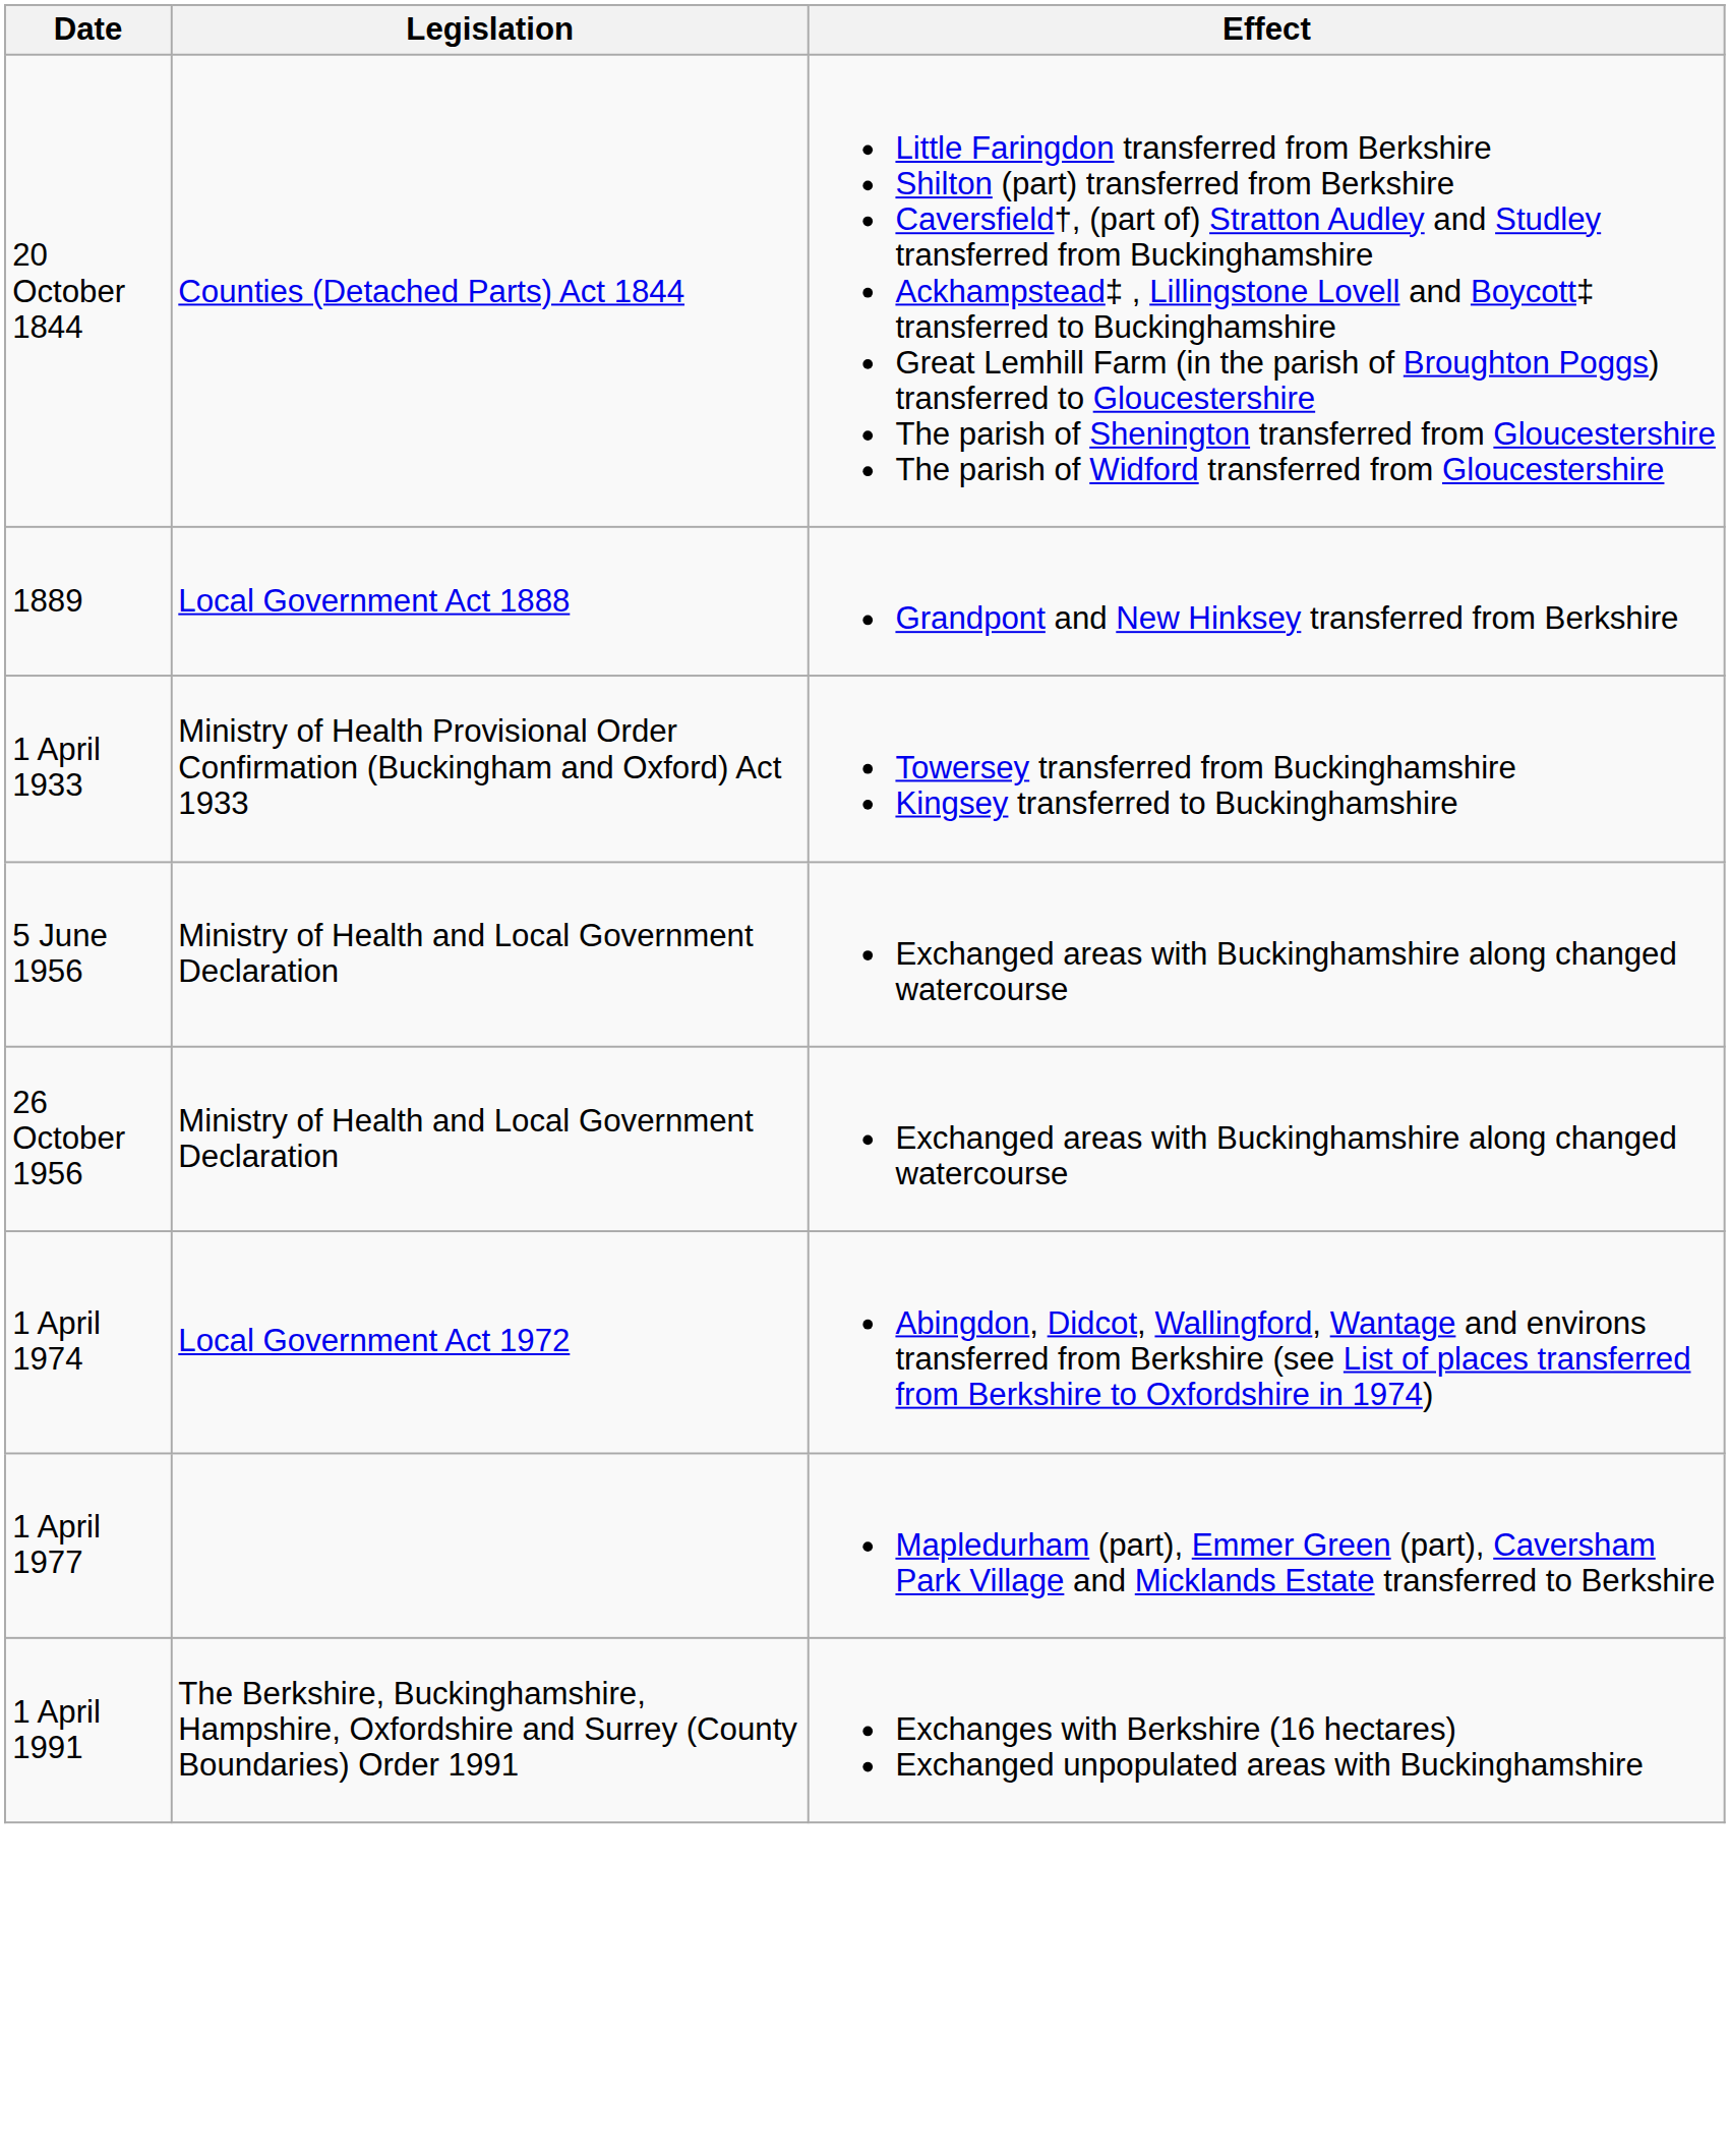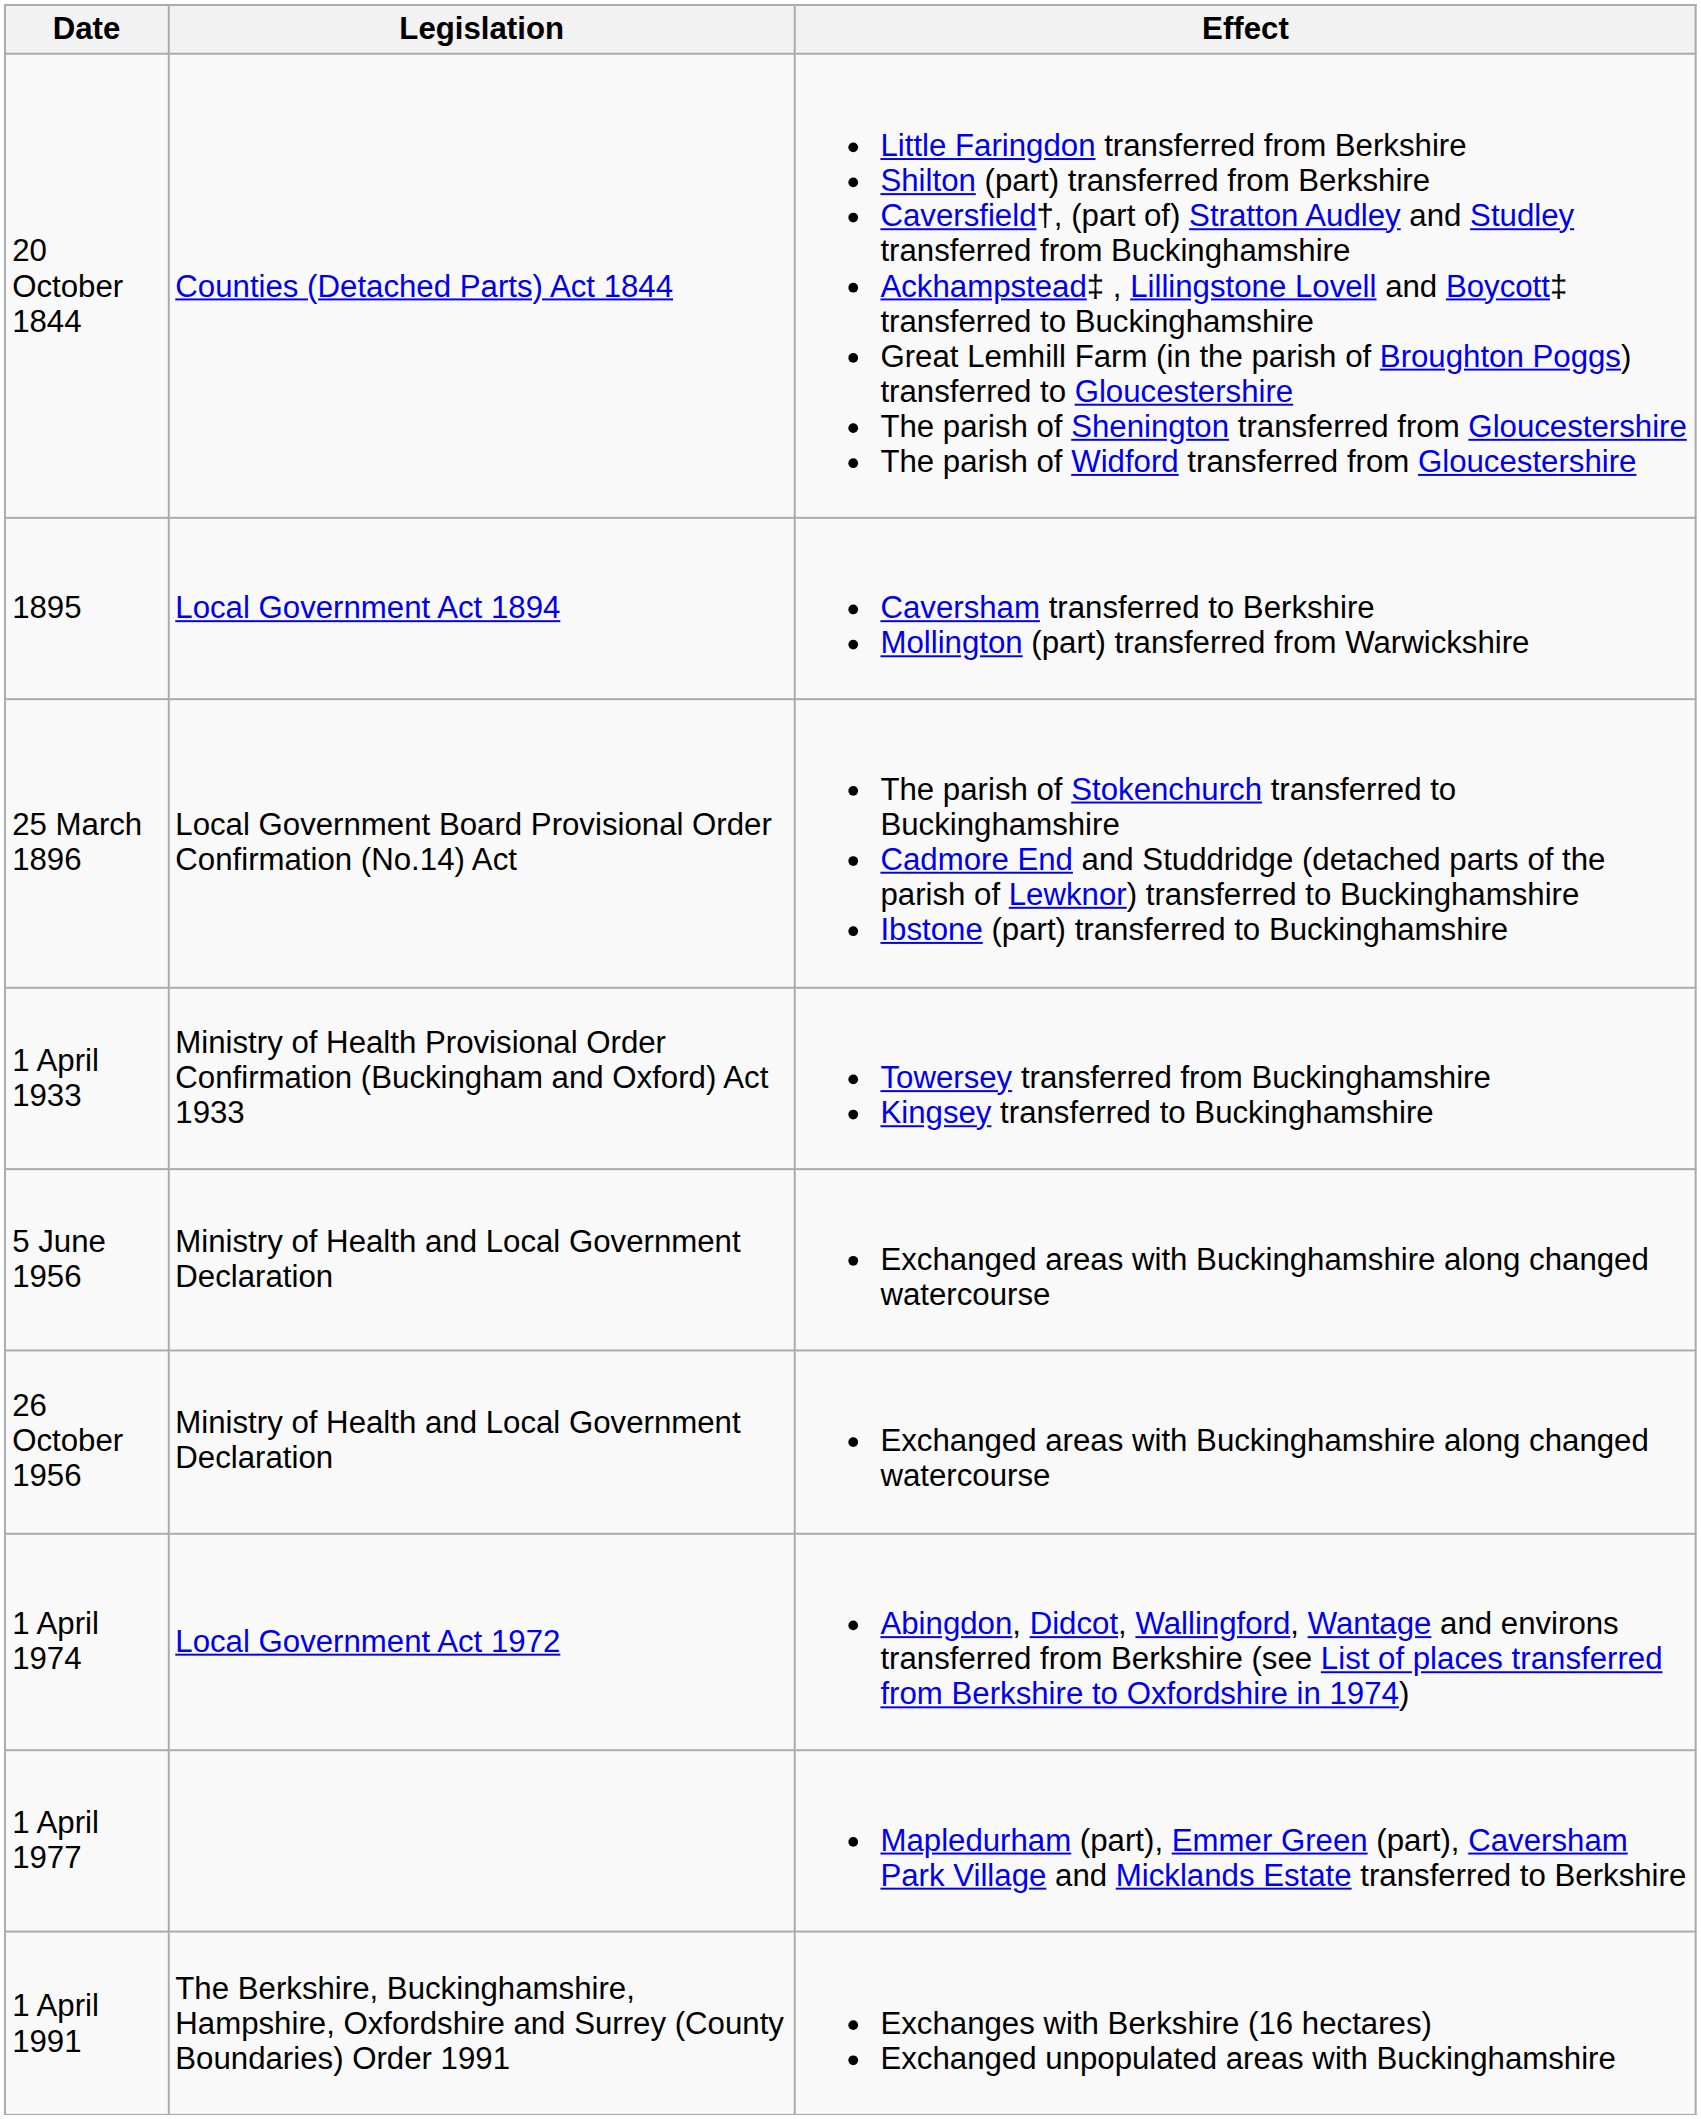- row: 1889 | Local Government Act 1888 | Grandpont and New Hinksey transferred from Berkshire
+ row: 1895 | Local Government Act 1894 | Caversham transferred to Berkshire Mollington (part) transferred from Warwickshire
+ row: 25 March 1896 | Local Government Board Provisional Order Confirmation (No.14) Act | The parish of Stokenchurch transferred to Buckinghamshire Cadmore End and Studdridge (detached parts of the parish of Lewknor) transferred to Buckinghamshire Ibstone (part) transferred to Buckinghamshire
